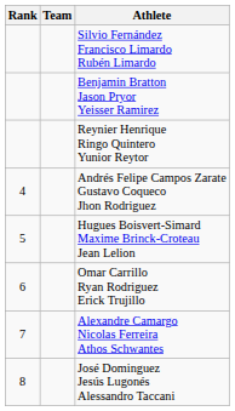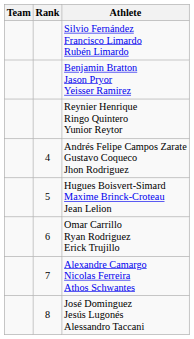columns swapped: Rank <-> Team
